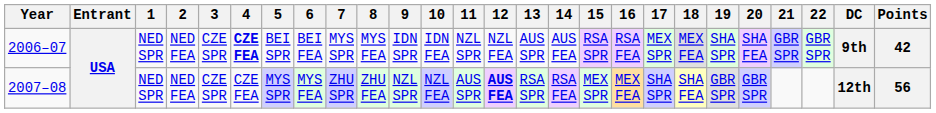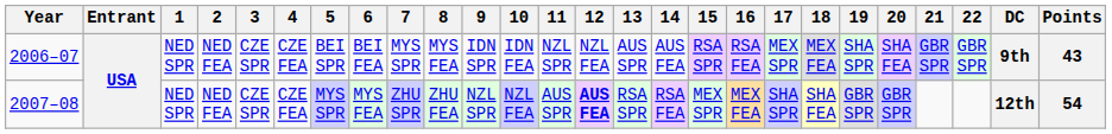2006–07 | 4: bold -> normal
2006–07 | Points: 42 -> 43
2007–08 | Points: 56 -> 54
